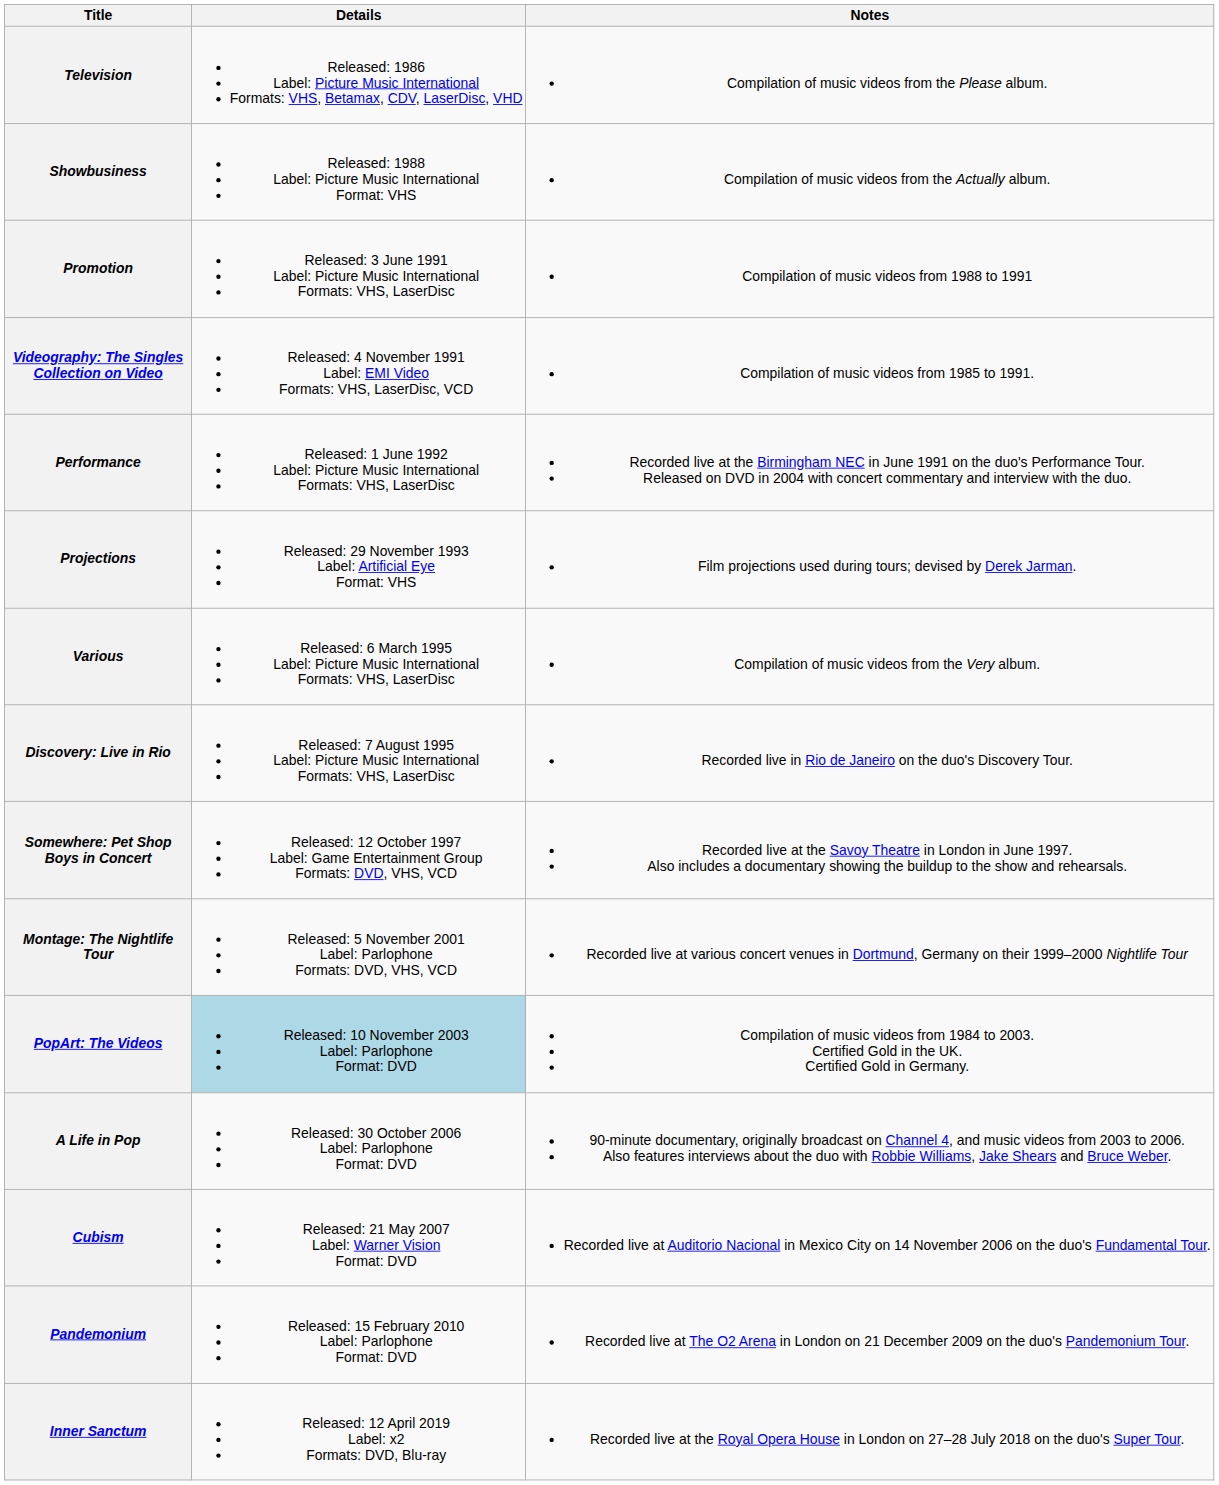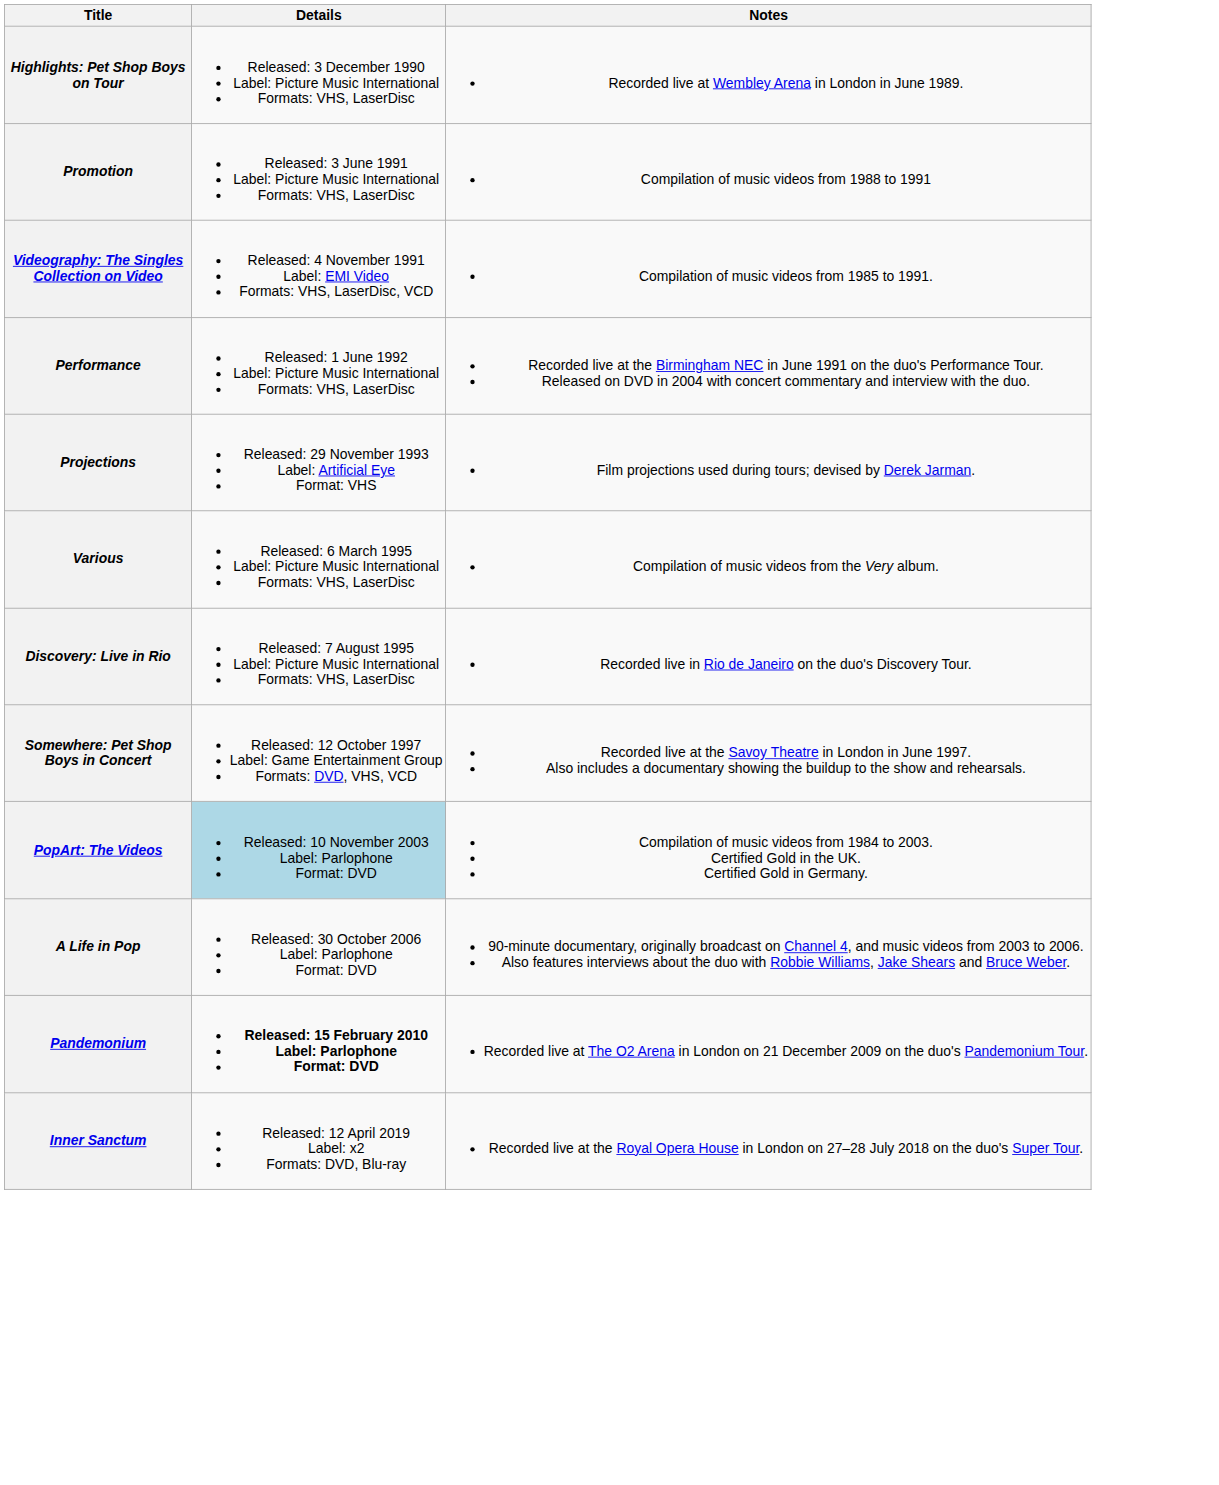- row: Television | Released: 1986 Label: Picture Music International Formats: VHS, Betamax, CDV, LaserDisc, VHD | Compilation of music videos from the Please album.
- row: Showbusiness | Released: 1988 Label: Picture Music International Format: VHS | Compilation of music videos from the Actually album.
+ row: Highlights: Pet Shop Boys on Tour | Released: 3 December 1990 Label: Picture Music International Formats: VHS, LaserDisc | Recorded live at Wembley Arena in London in June 1989.
- row: Montage: The Nightlife Tour | Released: 5 November 2001 Label: Parlophone Formats: DVD, VHS, VCD | Recorded live at various concert venues in Dortmund, Germany on their 1999–2000 Nightlife Tour
- row: Cubism | Released: 21 May 2007 Label: Warner Vision Format: DVD | Recorded live at Auditorio Nacional in Mexico City on 14 November 2006 on the duo's Fundamental Tour.
Pandemonium | Details: normal -> bold
